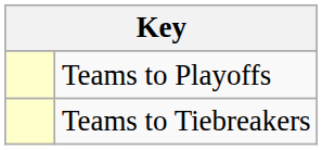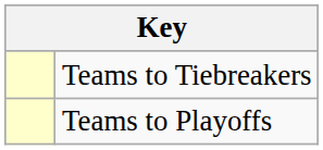rows swapped: Teams to Playoffs <-> Teams to Tiebreakers
